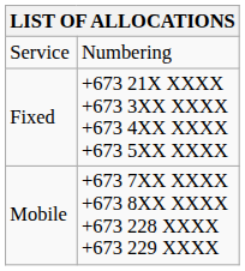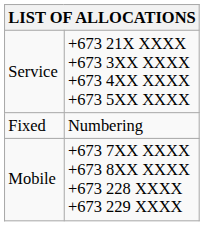Service | column 2: Numbering -> +673 21X XXXX +673 3XX XXXX +673 4XX XXXX +673 5XX XXXX
Fixed | column 2: +673 21X XXXX +673 3XX XXXX +673 4XX XXXX +673 5XX XXXX -> Numbering
